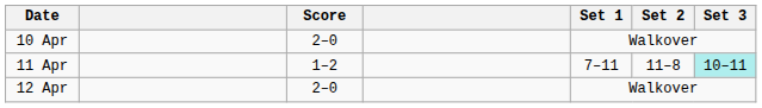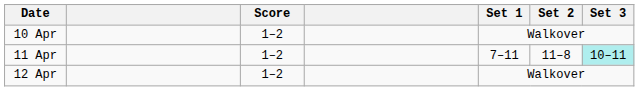10 Apr | Score: 2–0 -> 1–2
12 Apr | Score: 2–0 -> 1–2
